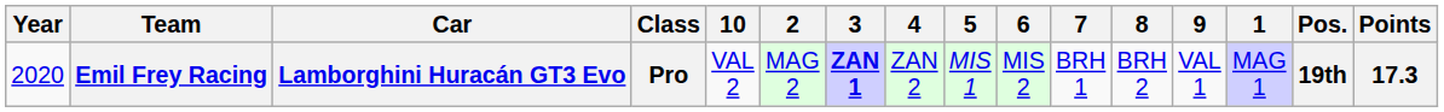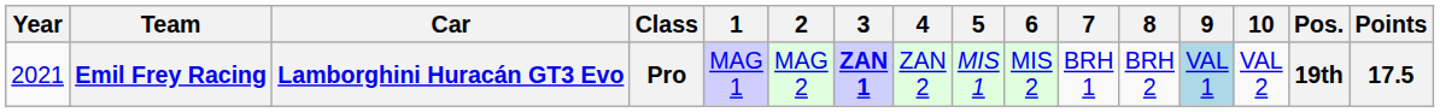columns swapped: 1 <-> 10
Emil Frey Racing | Year: 2020 -> 2021
Emil Frey Racing | 9: no background -> lightblue background
Emil Frey Racing | Points: 17.3 -> 17.5
